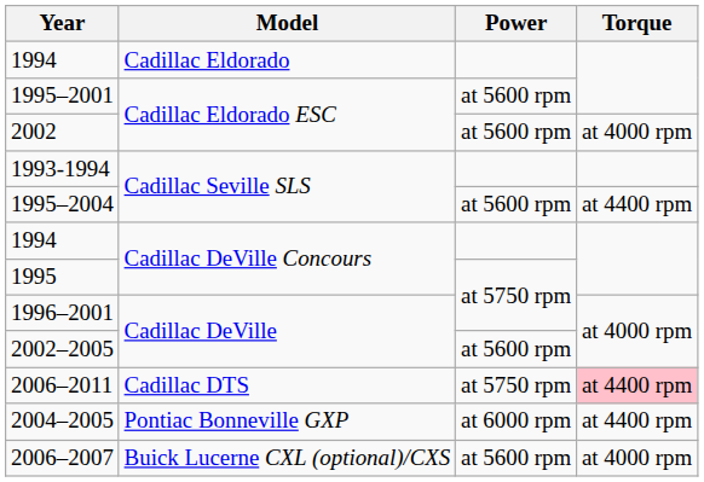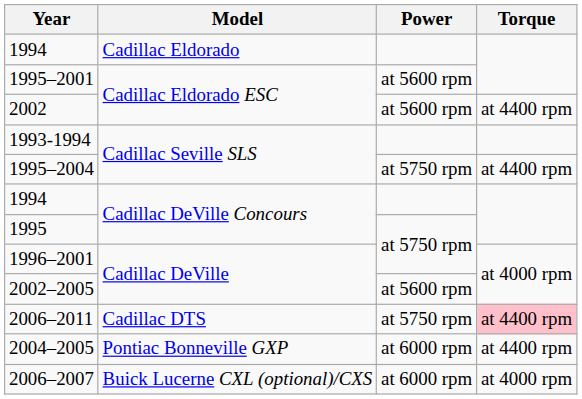2002 | Torque: at 4000 rpm -> at 4400 rpm
1995–2004 | Power: at 5600 rpm -> at 5750 rpm
2006–2007 | Power: at 5600 rpm -> at 6000 rpm
